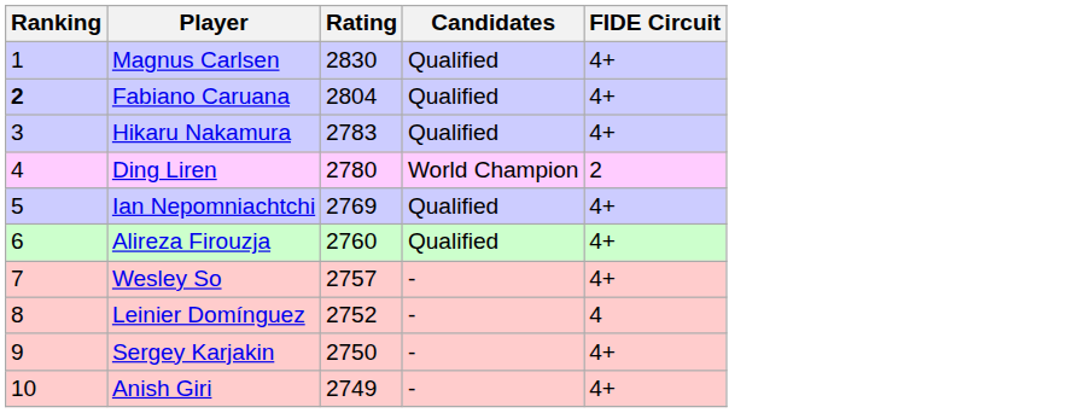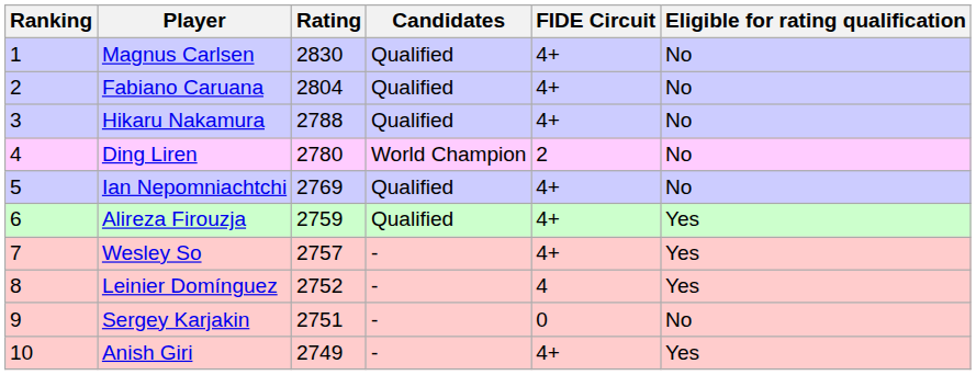+ column: Eligible for rating qualification | No | No | No | No | No | Yes | Yes | Yes | No | Yes
Fabiano Caruana | Ranking: bold -> normal
Hikaru Nakamura | Rating: 2783 -> 2788
Alireza Firouzja | Rating: 2760 -> 2759
Sergey Karjakin | Rating: 2750 -> 2751
Sergey Karjakin | FIDE Circuit: 4+ -> 0
